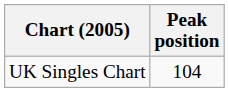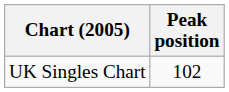UK Singles Chart | Peak position: 104 -> 102
